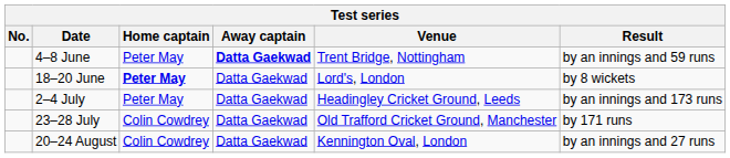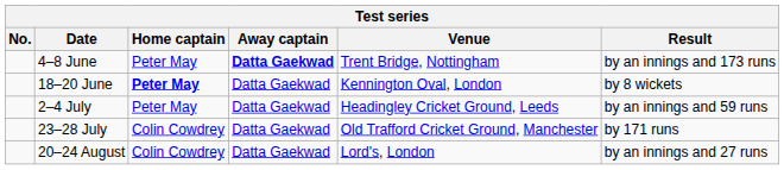4–8 June | Result: by an innings and 59 runs -> by an innings and 173 runs
18–20 June | Venue: Lord's, London -> Kennington Oval, London
2–4 July | Result: by an innings and 173 runs -> by an innings and 59 runs
20–24 August | Venue: Kennington Oval, London -> Lord's, London
